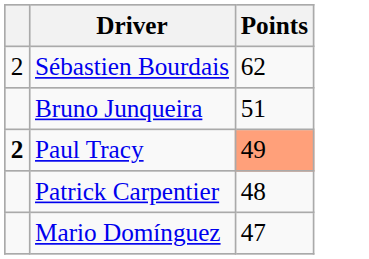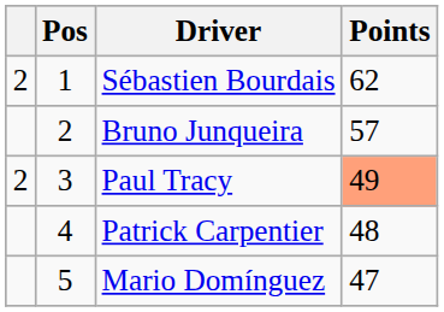+ column: Pos | 1 | 2 | 3 | 4 | 5
Bruno Junqueira | Points: 51 -> 57
Paul Tracy | column 1: bold -> normal
